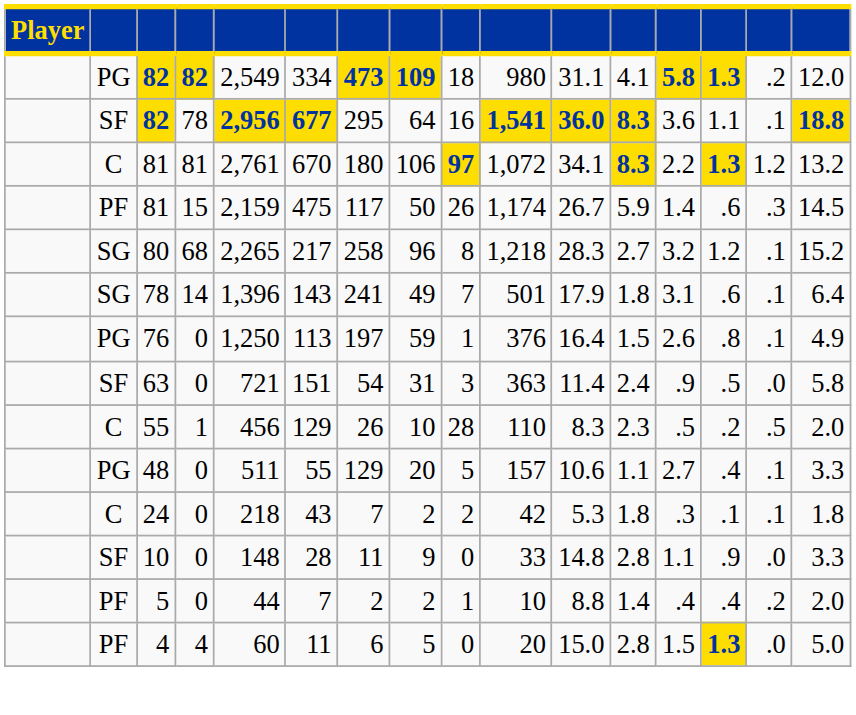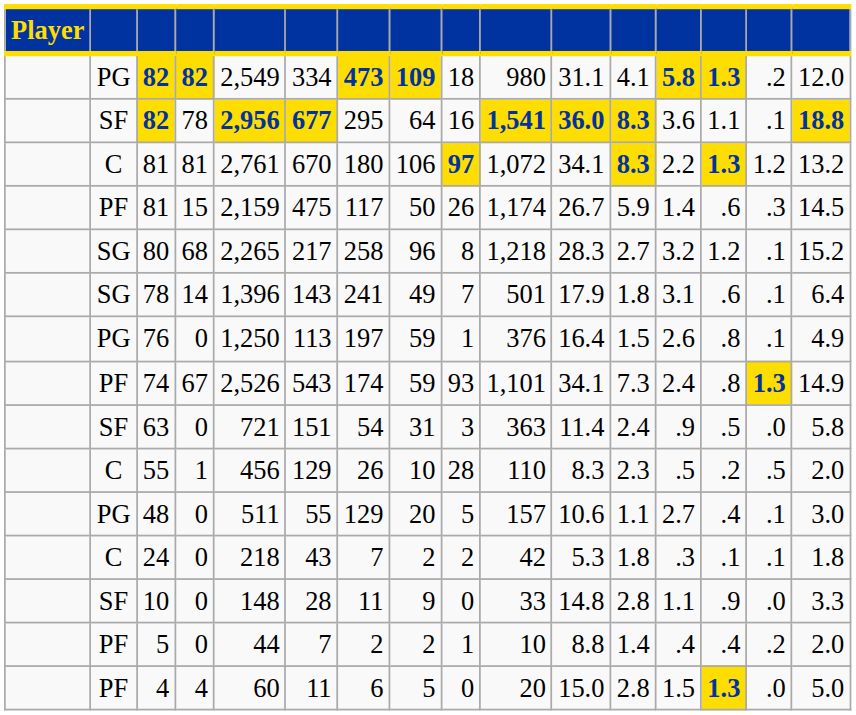+ row: PF | 74 | 67 | 2,526 | 543 | 174 | 59 | 93 | 1,101 | 34.1 | 7.3 | 2.4 | .8 | 1.3 | 14.9
48 | column 16: 3.3 -> 3.0
